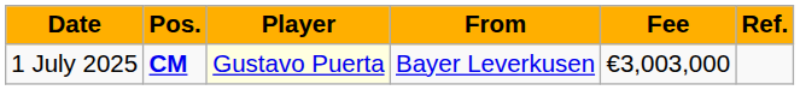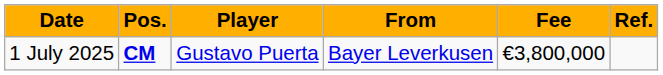1 July 2025 | Player: lightyellow background -> no background
1 July 2025 | Fee: €3,003,000 -> €3,800,000
